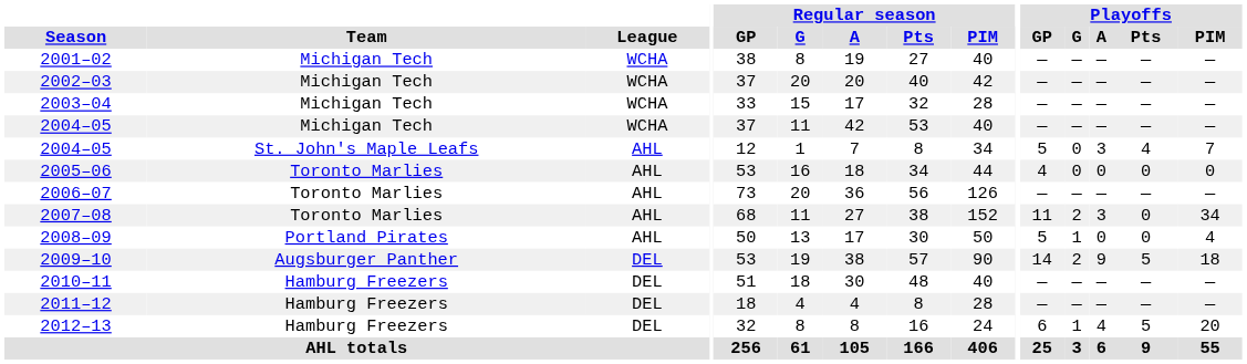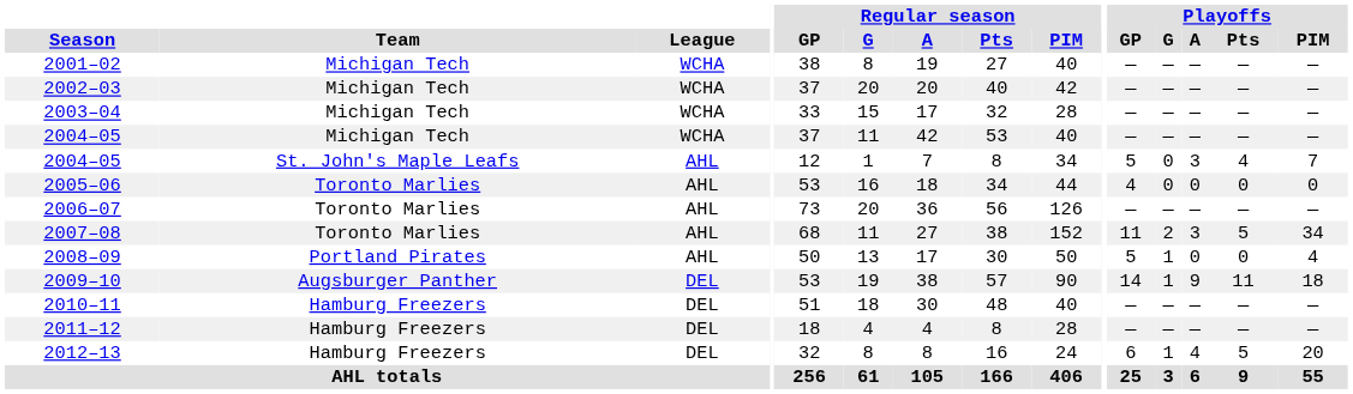2007–08 | Playoffs / Pts: 0 -> 5
2009–10 | Playoffs / G: 2 -> 1
2009–10 | Playoffs / Pts: 5 -> 11
